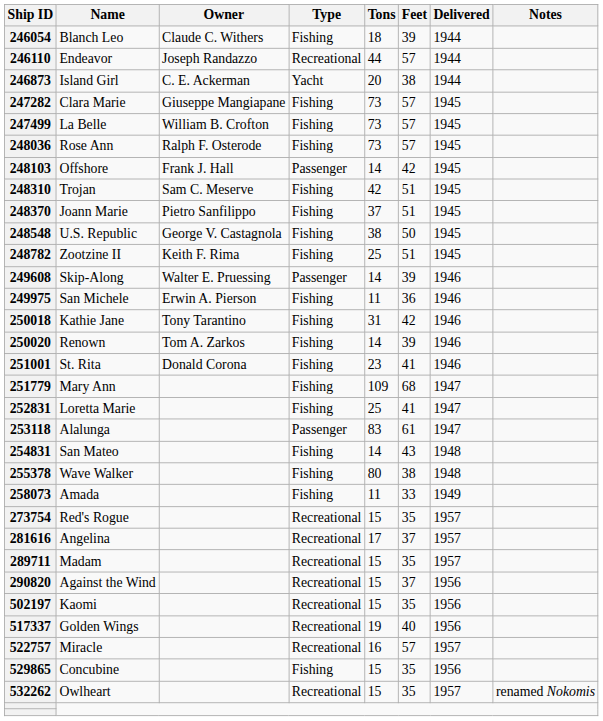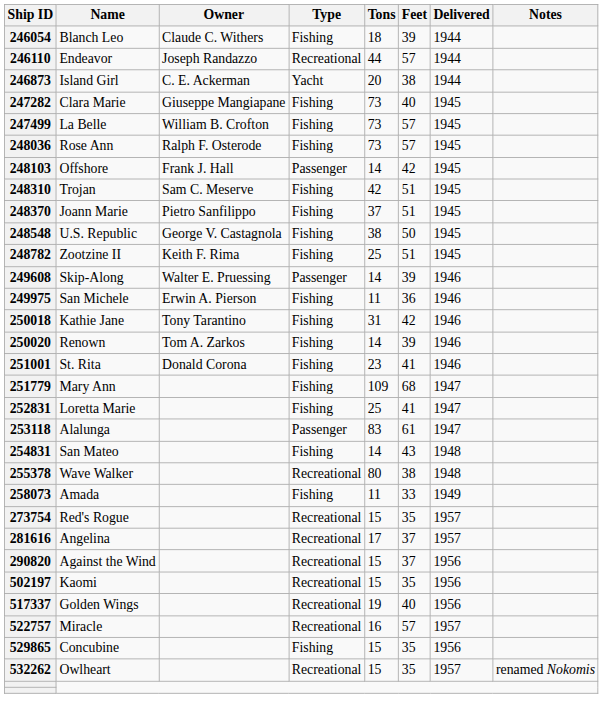247282 | Feet: 57 -> 40
255378 | Type: Fishing -> Recreational
- row: 289711 | Madam | Recreational | 15 | 35 | 1957
